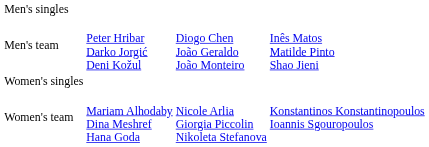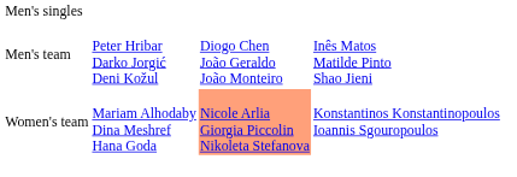- row: Women's singles
Women's team | column 3: no background -> lightsalmon background
